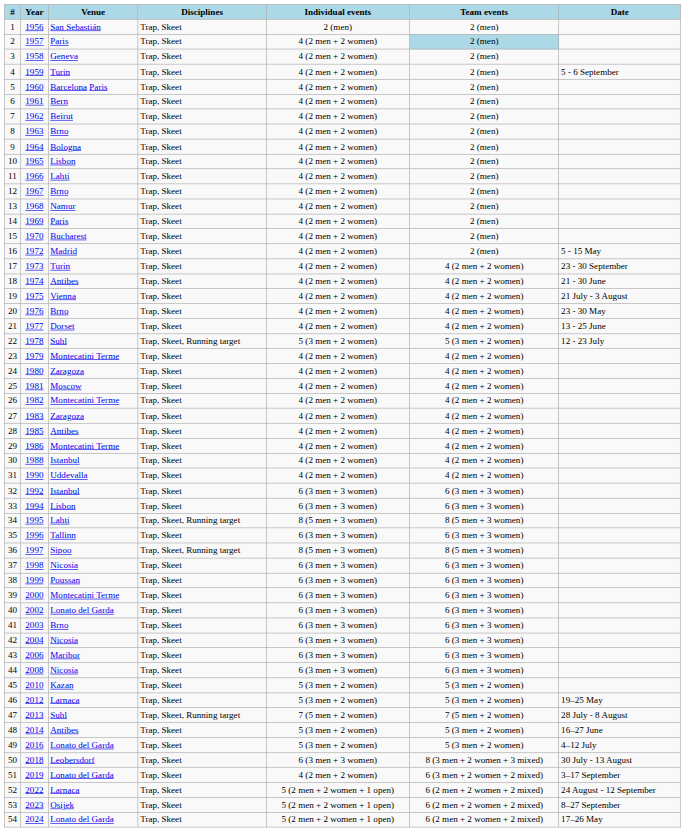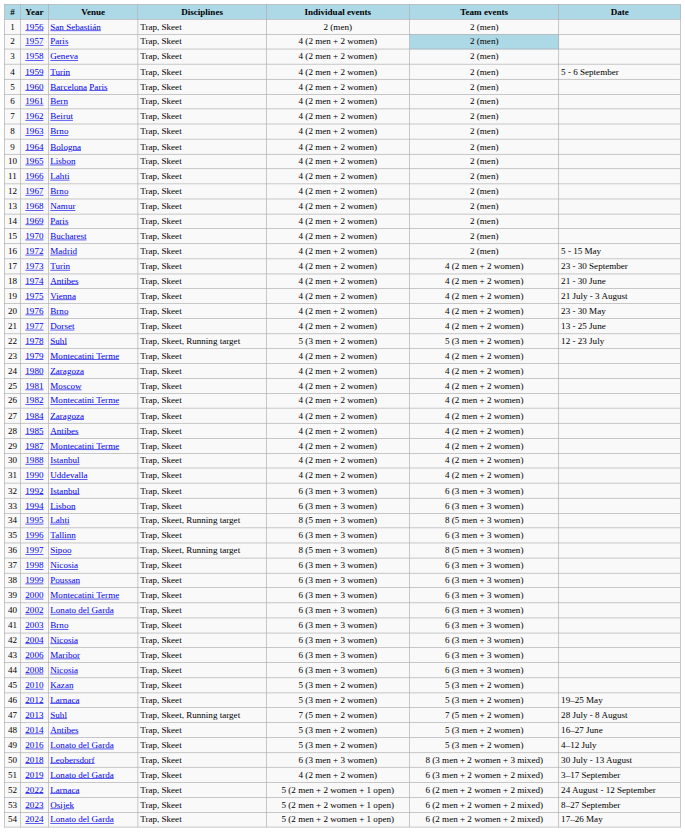27 | Year: 1983 -> 1984
29 | Year: 1986 -> 1987
